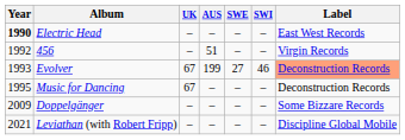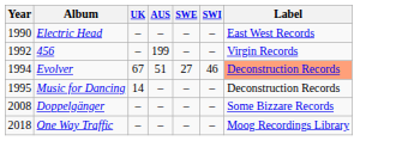Electric Head | Year: bold -> normal
456 | AUS: 51 -> 199
Evolver | Year: 1993 -> 1994
Evolver | AUS: 199 -> 51
Music for Dancing | UK: 67 -> 14
Doppelgänger | Year: 2009 -> 2008
+ row: 2018 | One Way Traffic | – | – | – | – | Moog Recordings Library
- row: 2021 | Leviathan (with Robert Fripp) | – | – | – | – | Discipline Global Mobile
